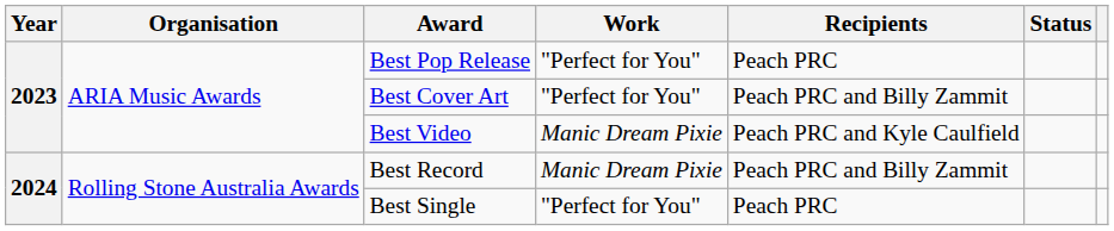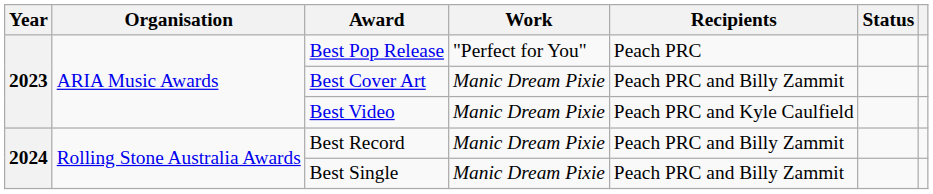Best Cover Art | Work: "Perfect for You" -> Manic Dream Pixie
Best Single | Work: "Perfect for You" -> Manic Dream Pixie
Best Single | Recipients: Peach PRC -> Peach PRC and Billy Zammit
